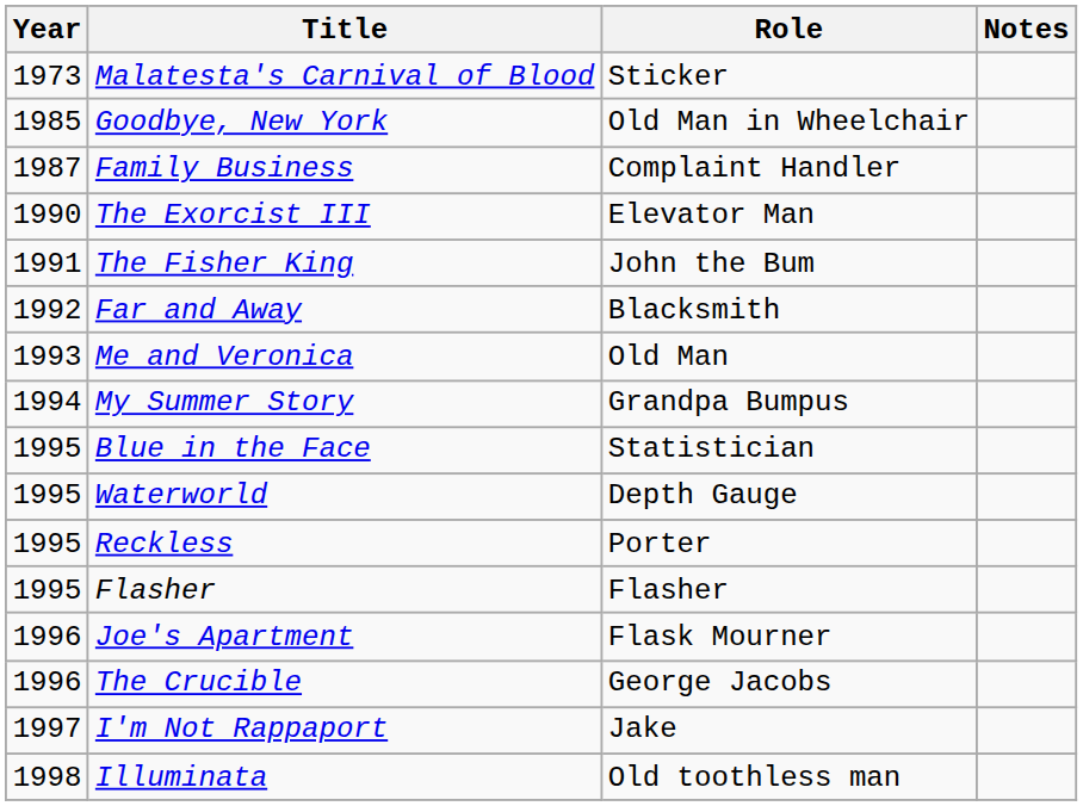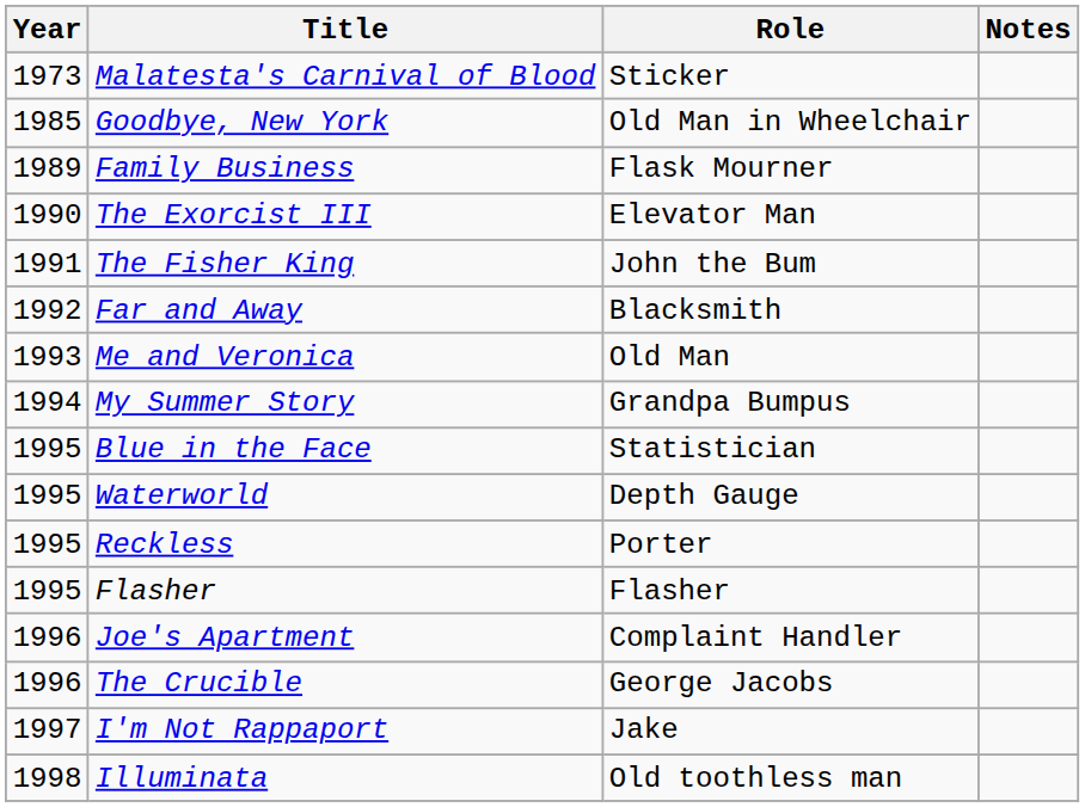Family Business | Year: 1987 -> 1989
Family Business | Role: Complaint Handler -> Flask Mourner
Joe's Apartment | Role: Flask Mourner -> Complaint Handler
